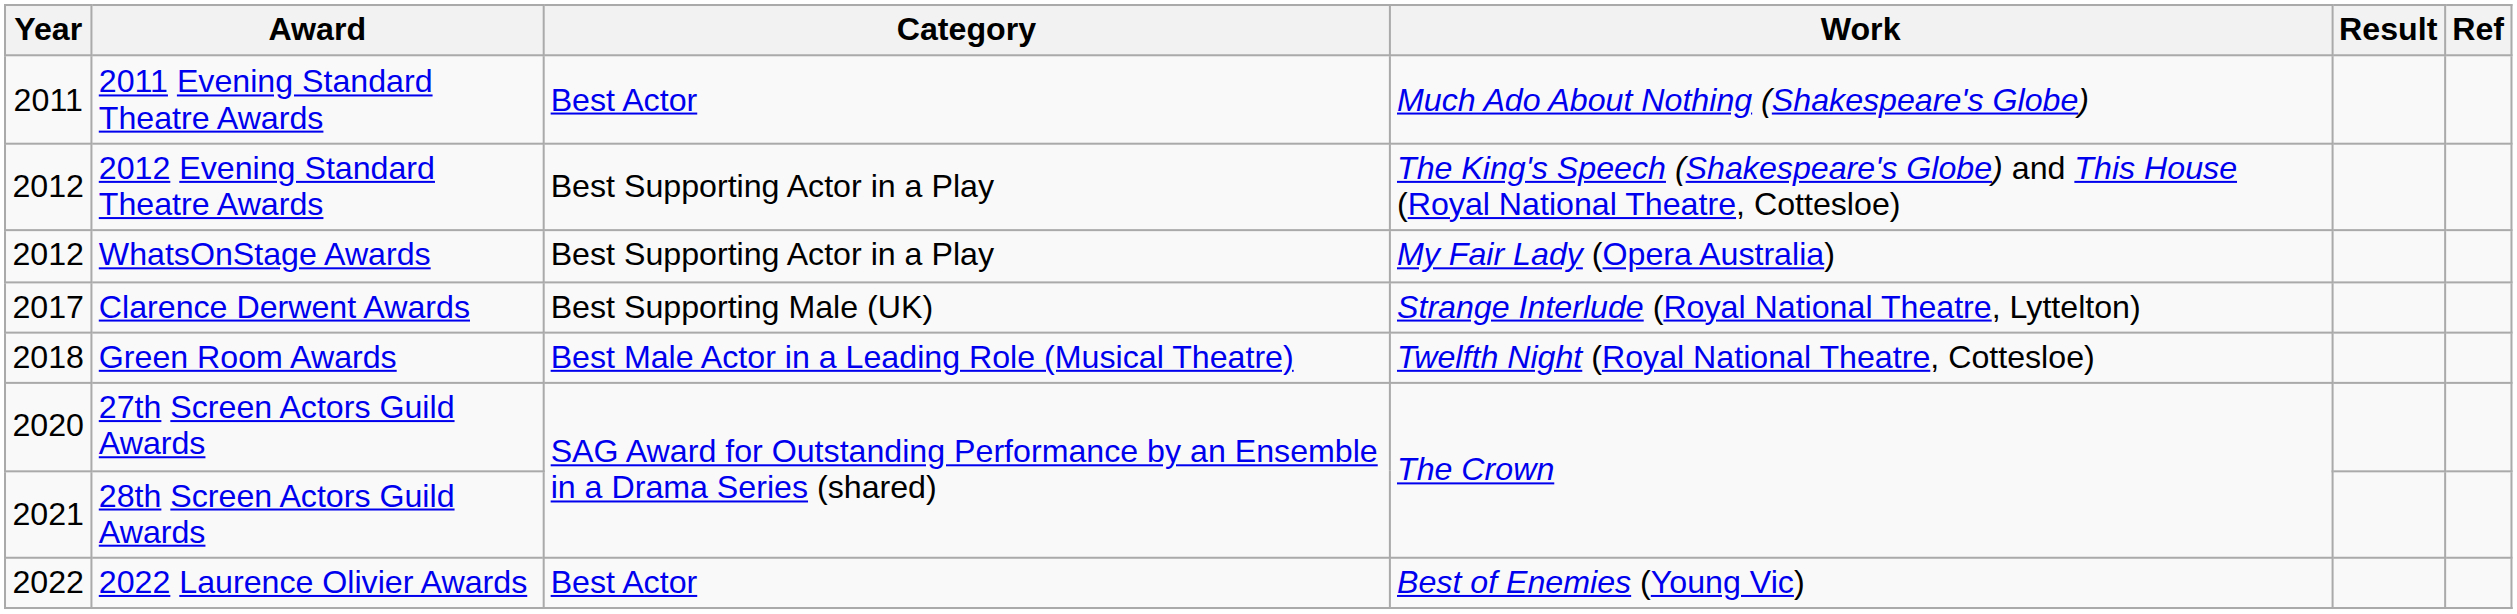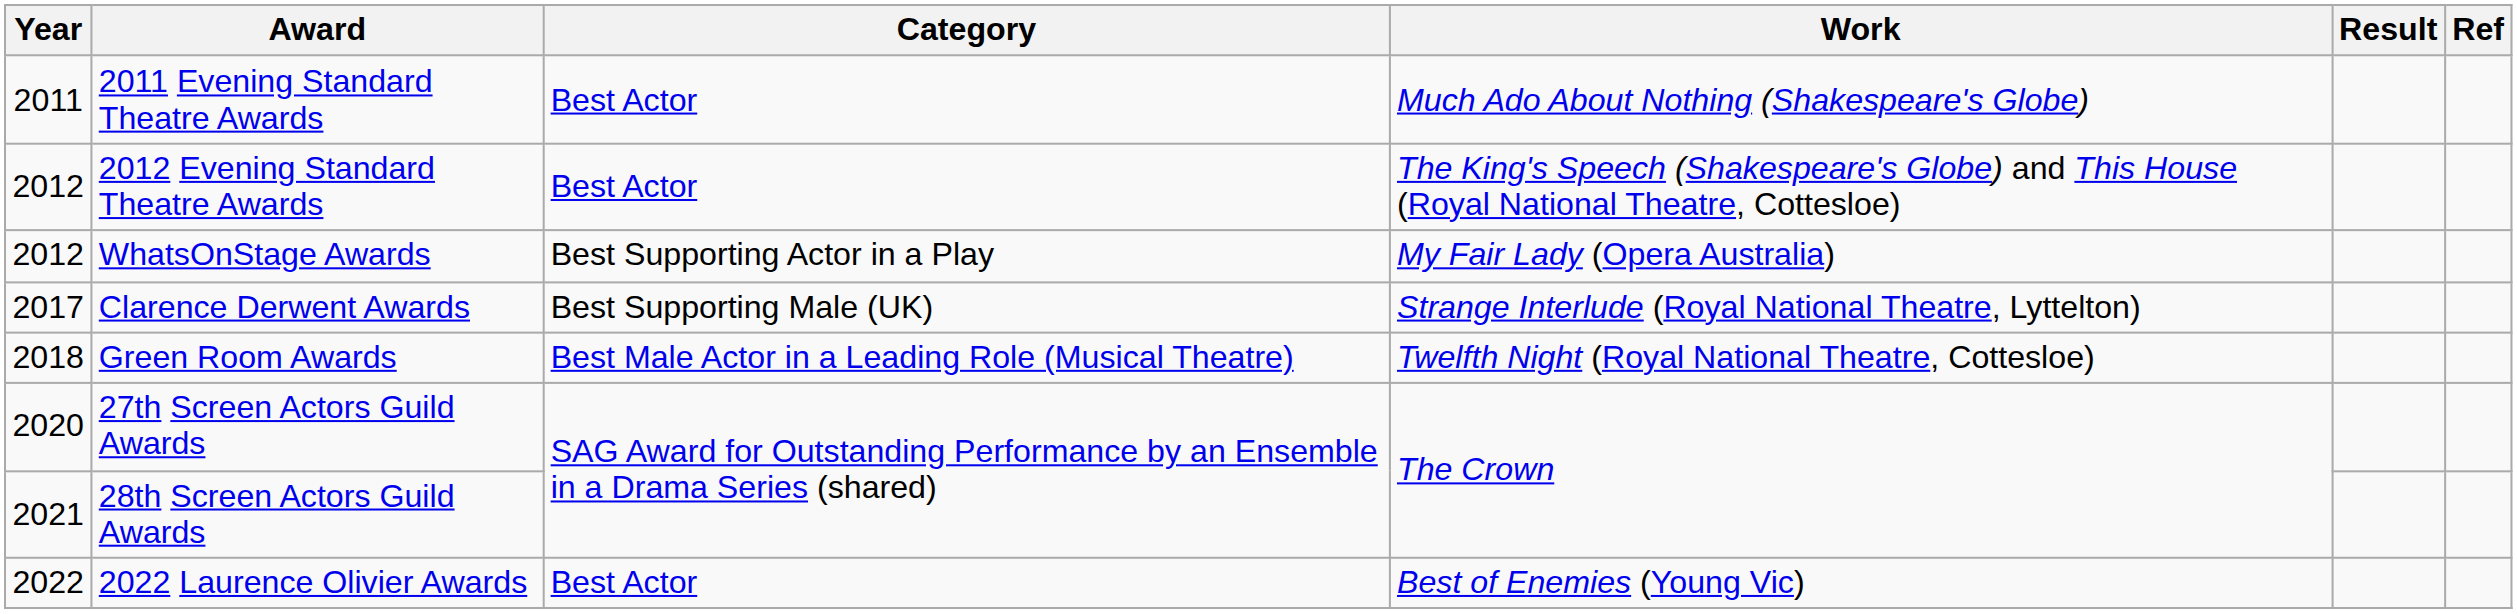2012 Evening Standard Theatre Awards | Category: Best Supporting Actor in a Play -> Best Actor
